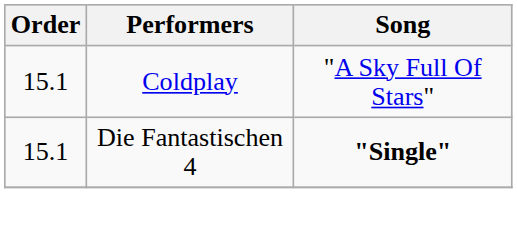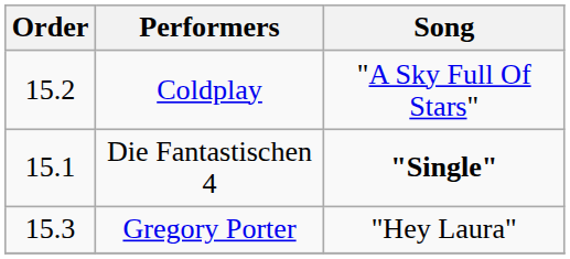Coldplay | Order: 15.1 -> 15.2
+ row: 15.3 | Gregory Porter | "Hey Laura"
